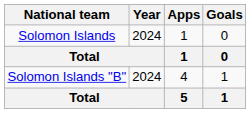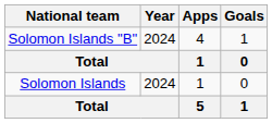rows swapped: Solomon Islands <-> Solomon Islands "B"
